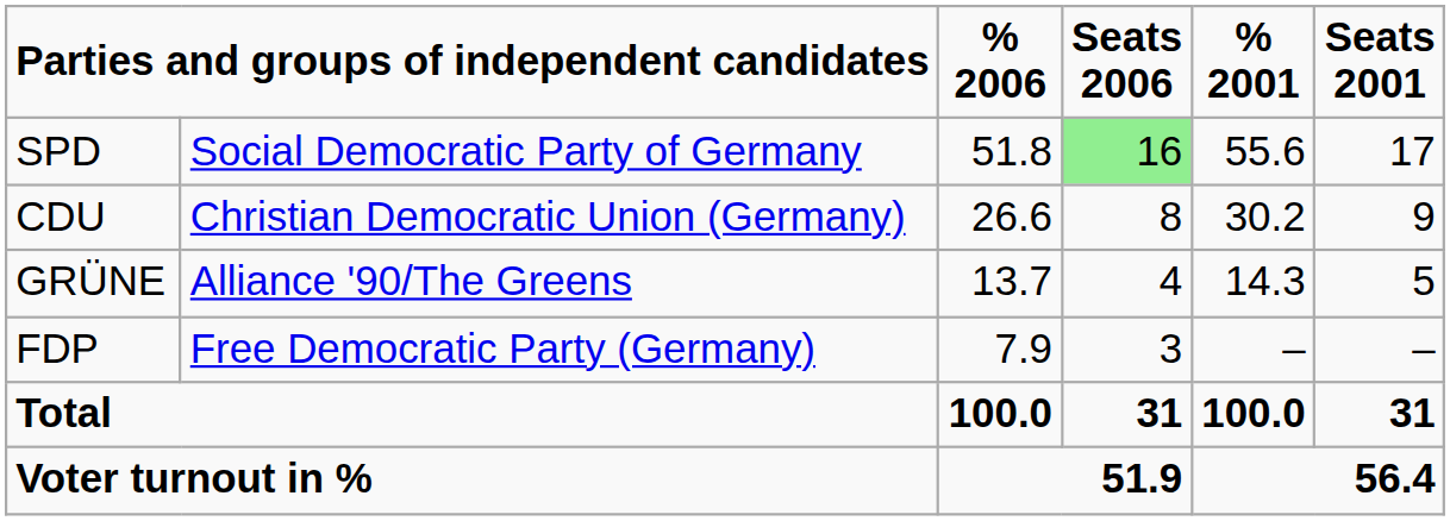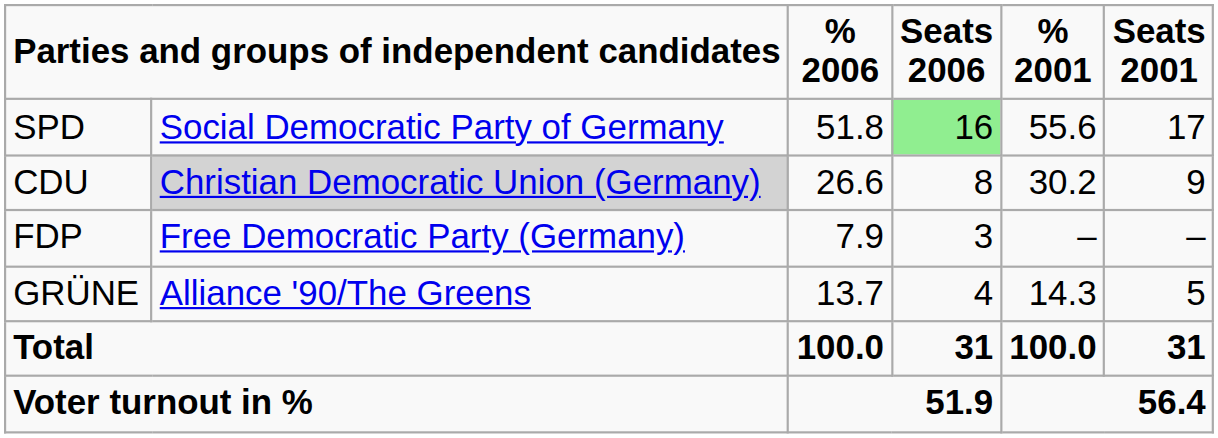CDU | column 2: no background -> lightgrey background
rows swapped: GRÜNE <-> FDP
